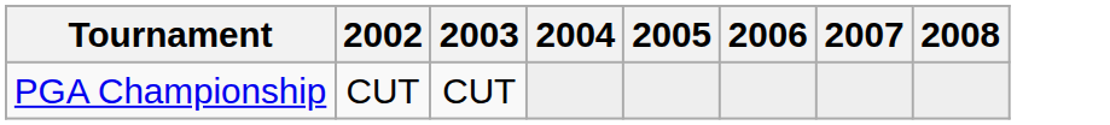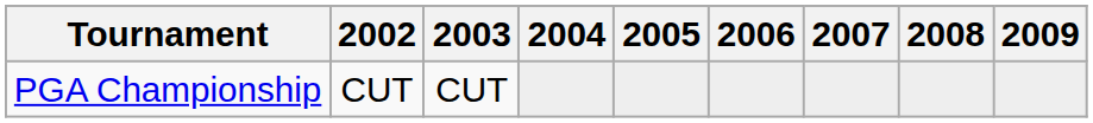+ column: 2009
